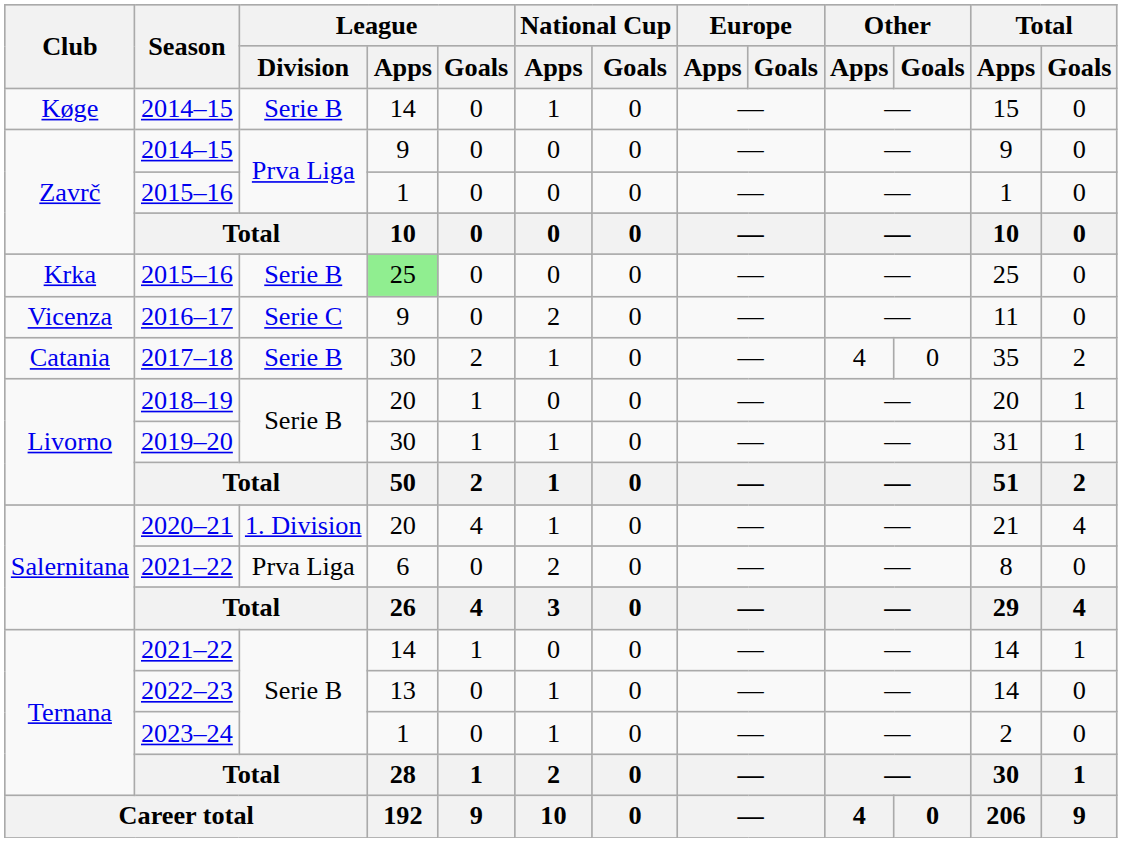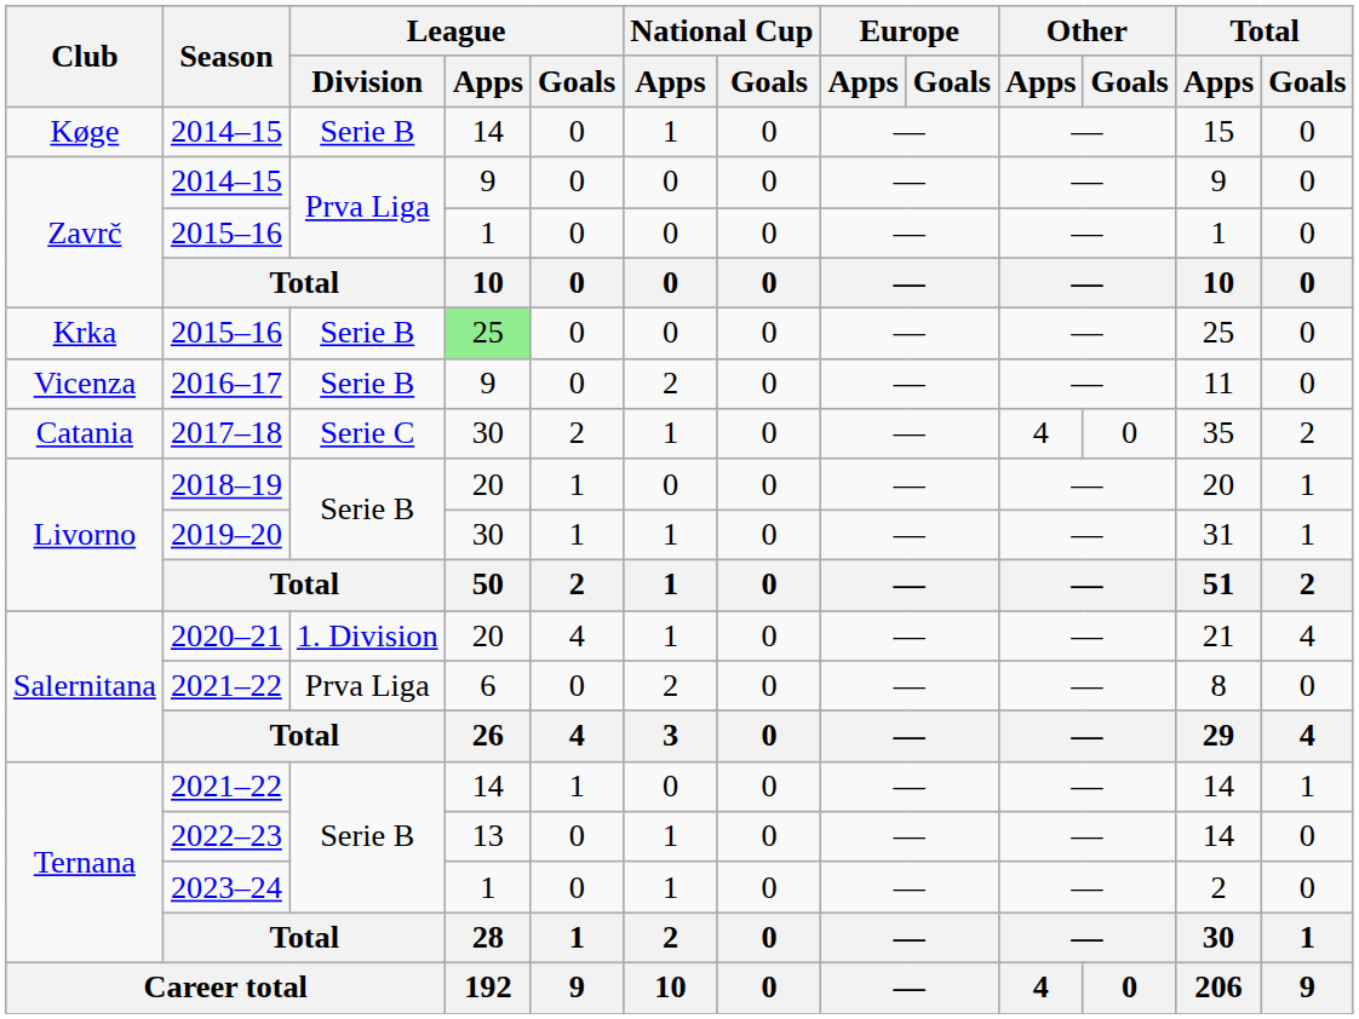2016–17 | League / Division: Serie C -> Serie B
2017–18 | League / Division: Serie B -> Serie C
